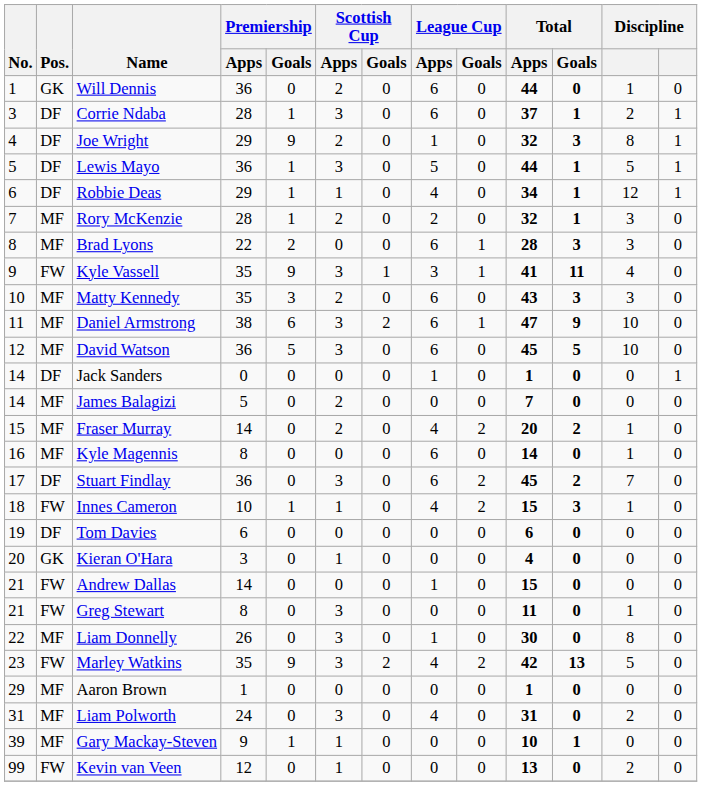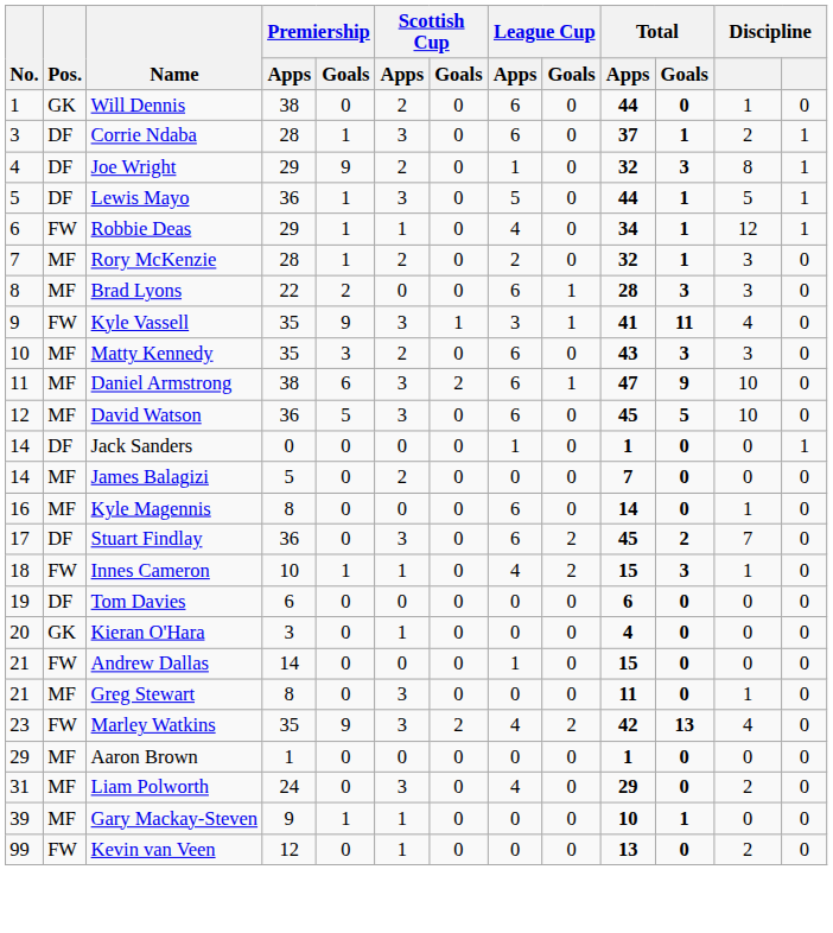Will Dennis | Premiership / Apps: 36 -> 38
Robbie Deas | Pos.: DF -> FW
- row: 15 | MF | Fraser Murray | 14 | 0 | 2 | 0 | 4 | 2 | 20 | 2 | 1 | 0
Greg Stewart | Pos.: FW -> MF
- row: 22 | MF | Liam Donnelly | 26 | 0 | 3 | 0 | 1 | 0 | 30 | 0 | 8 | 0
Marley Watkins | column 12: 5 -> 4
Liam Polworth | Total / Apps: 31 -> 29
